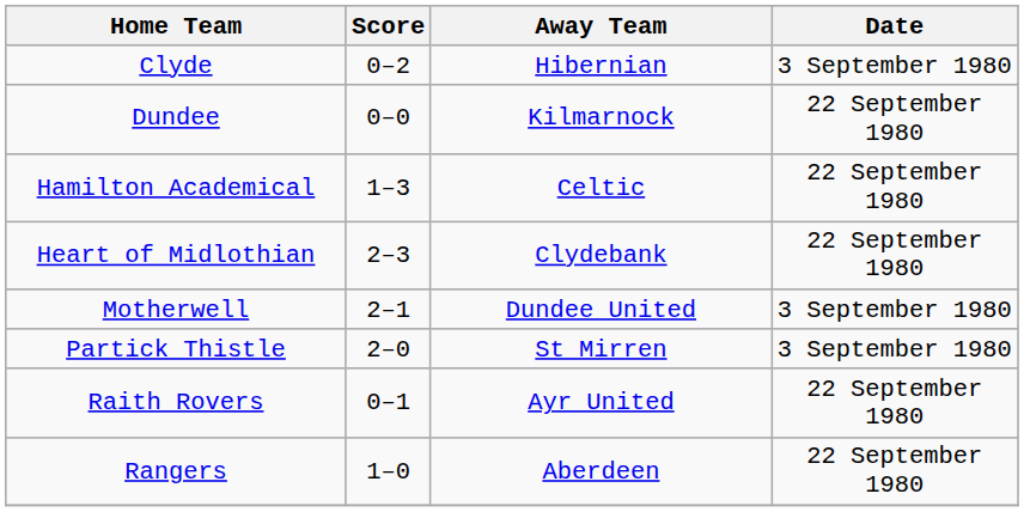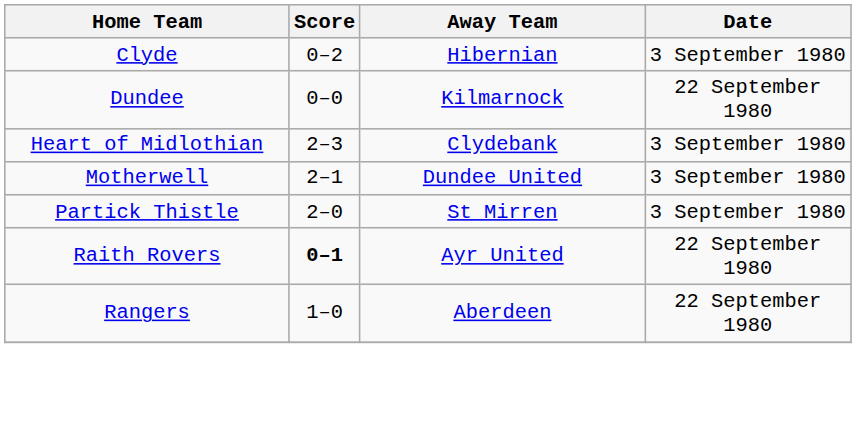- row: Hamilton Academical | 1–3 | Celtic | 22 September 1980
Heart of Midlothian | Date: 22 September 1980 -> 3 September 1980
Raith Rovers | Score: normal -> bold
